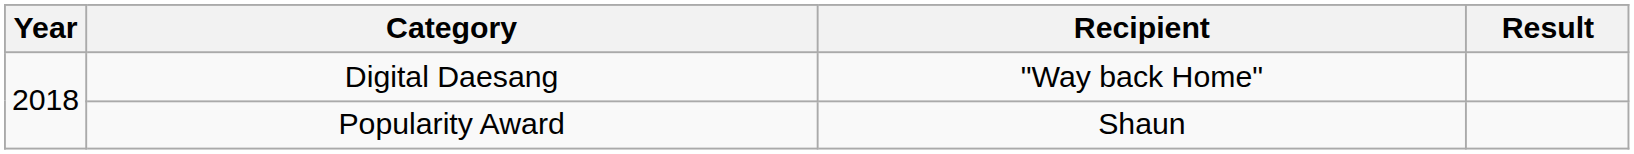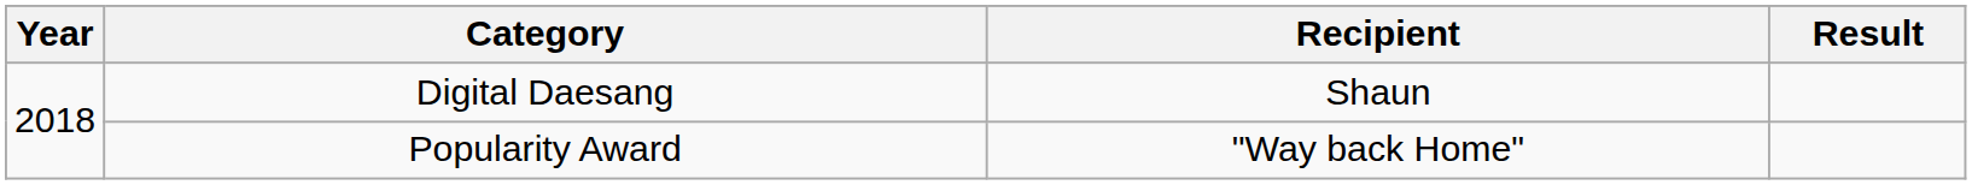Digital Daesang | Recipient: "Way back Home" -> Shaun
Popularity Award | Recipient: Shaun -> "Way back Home"
